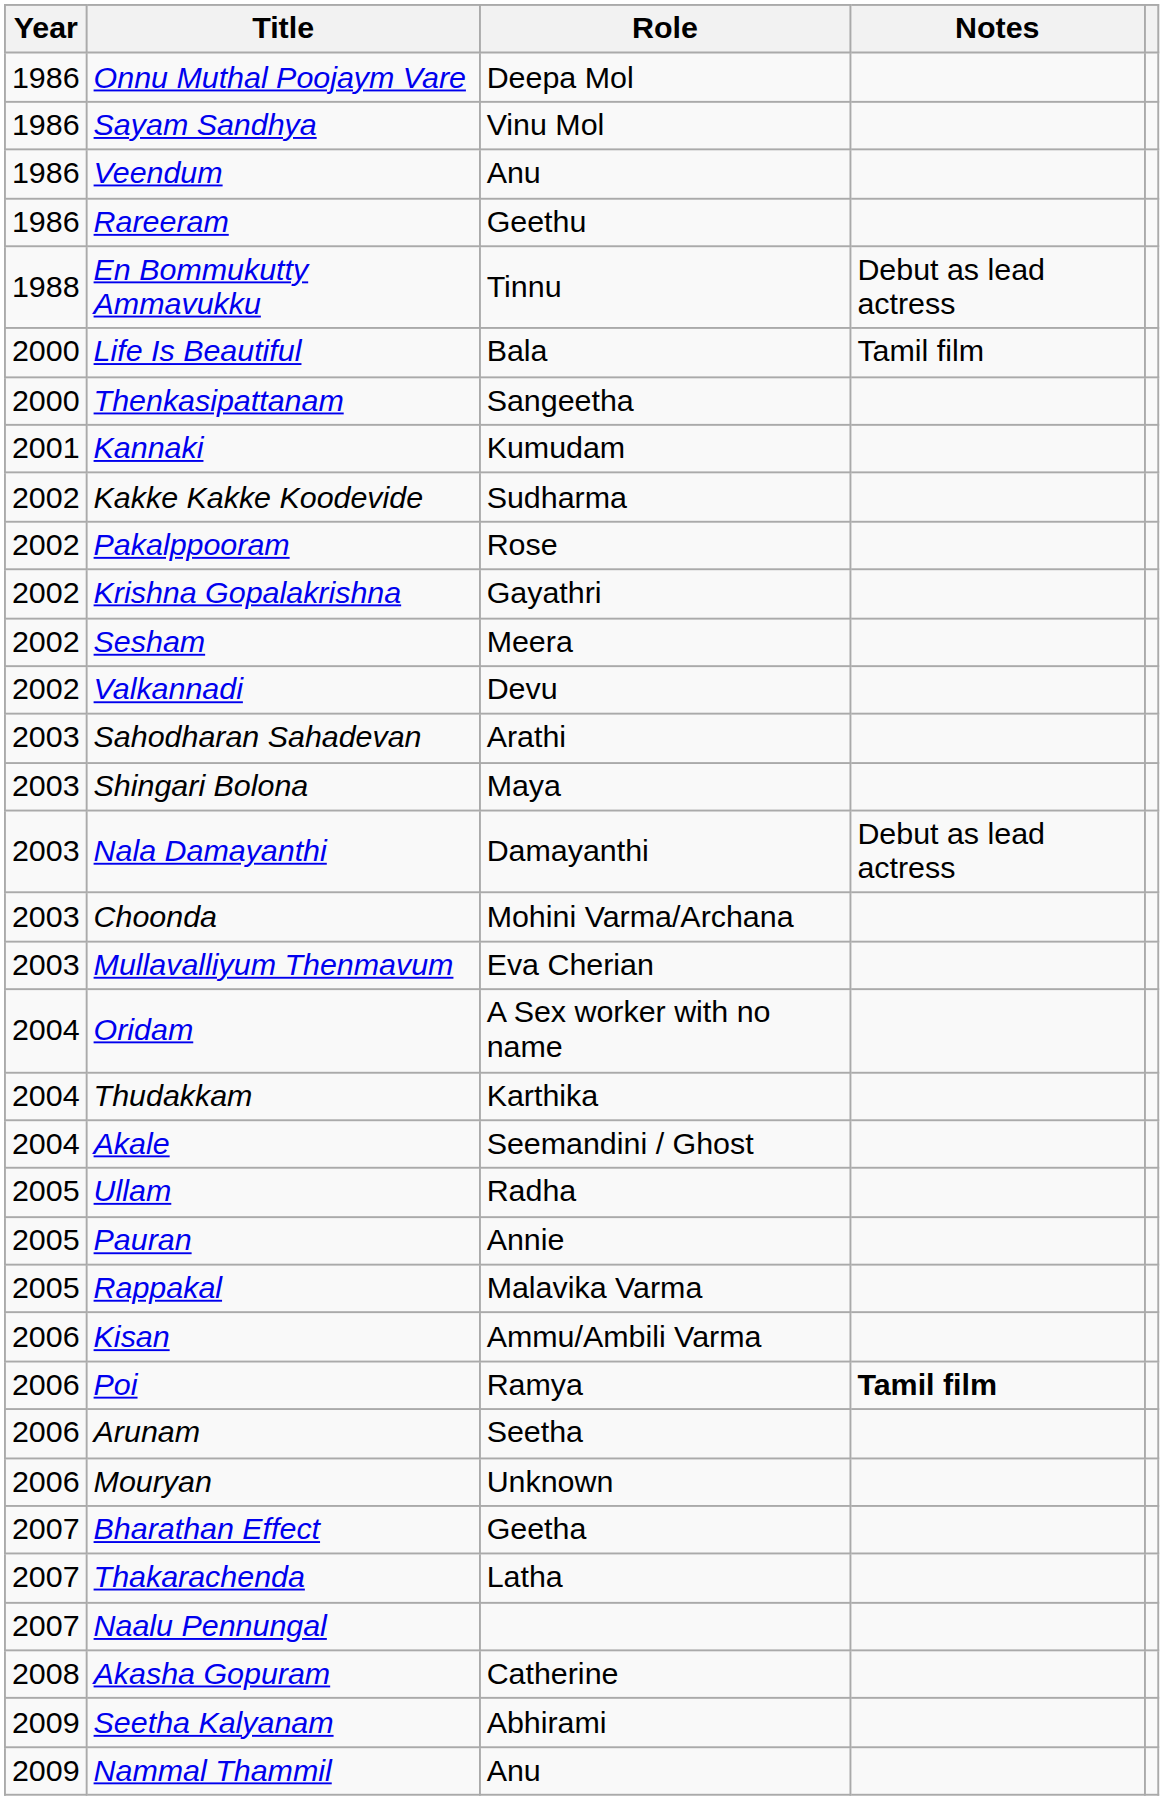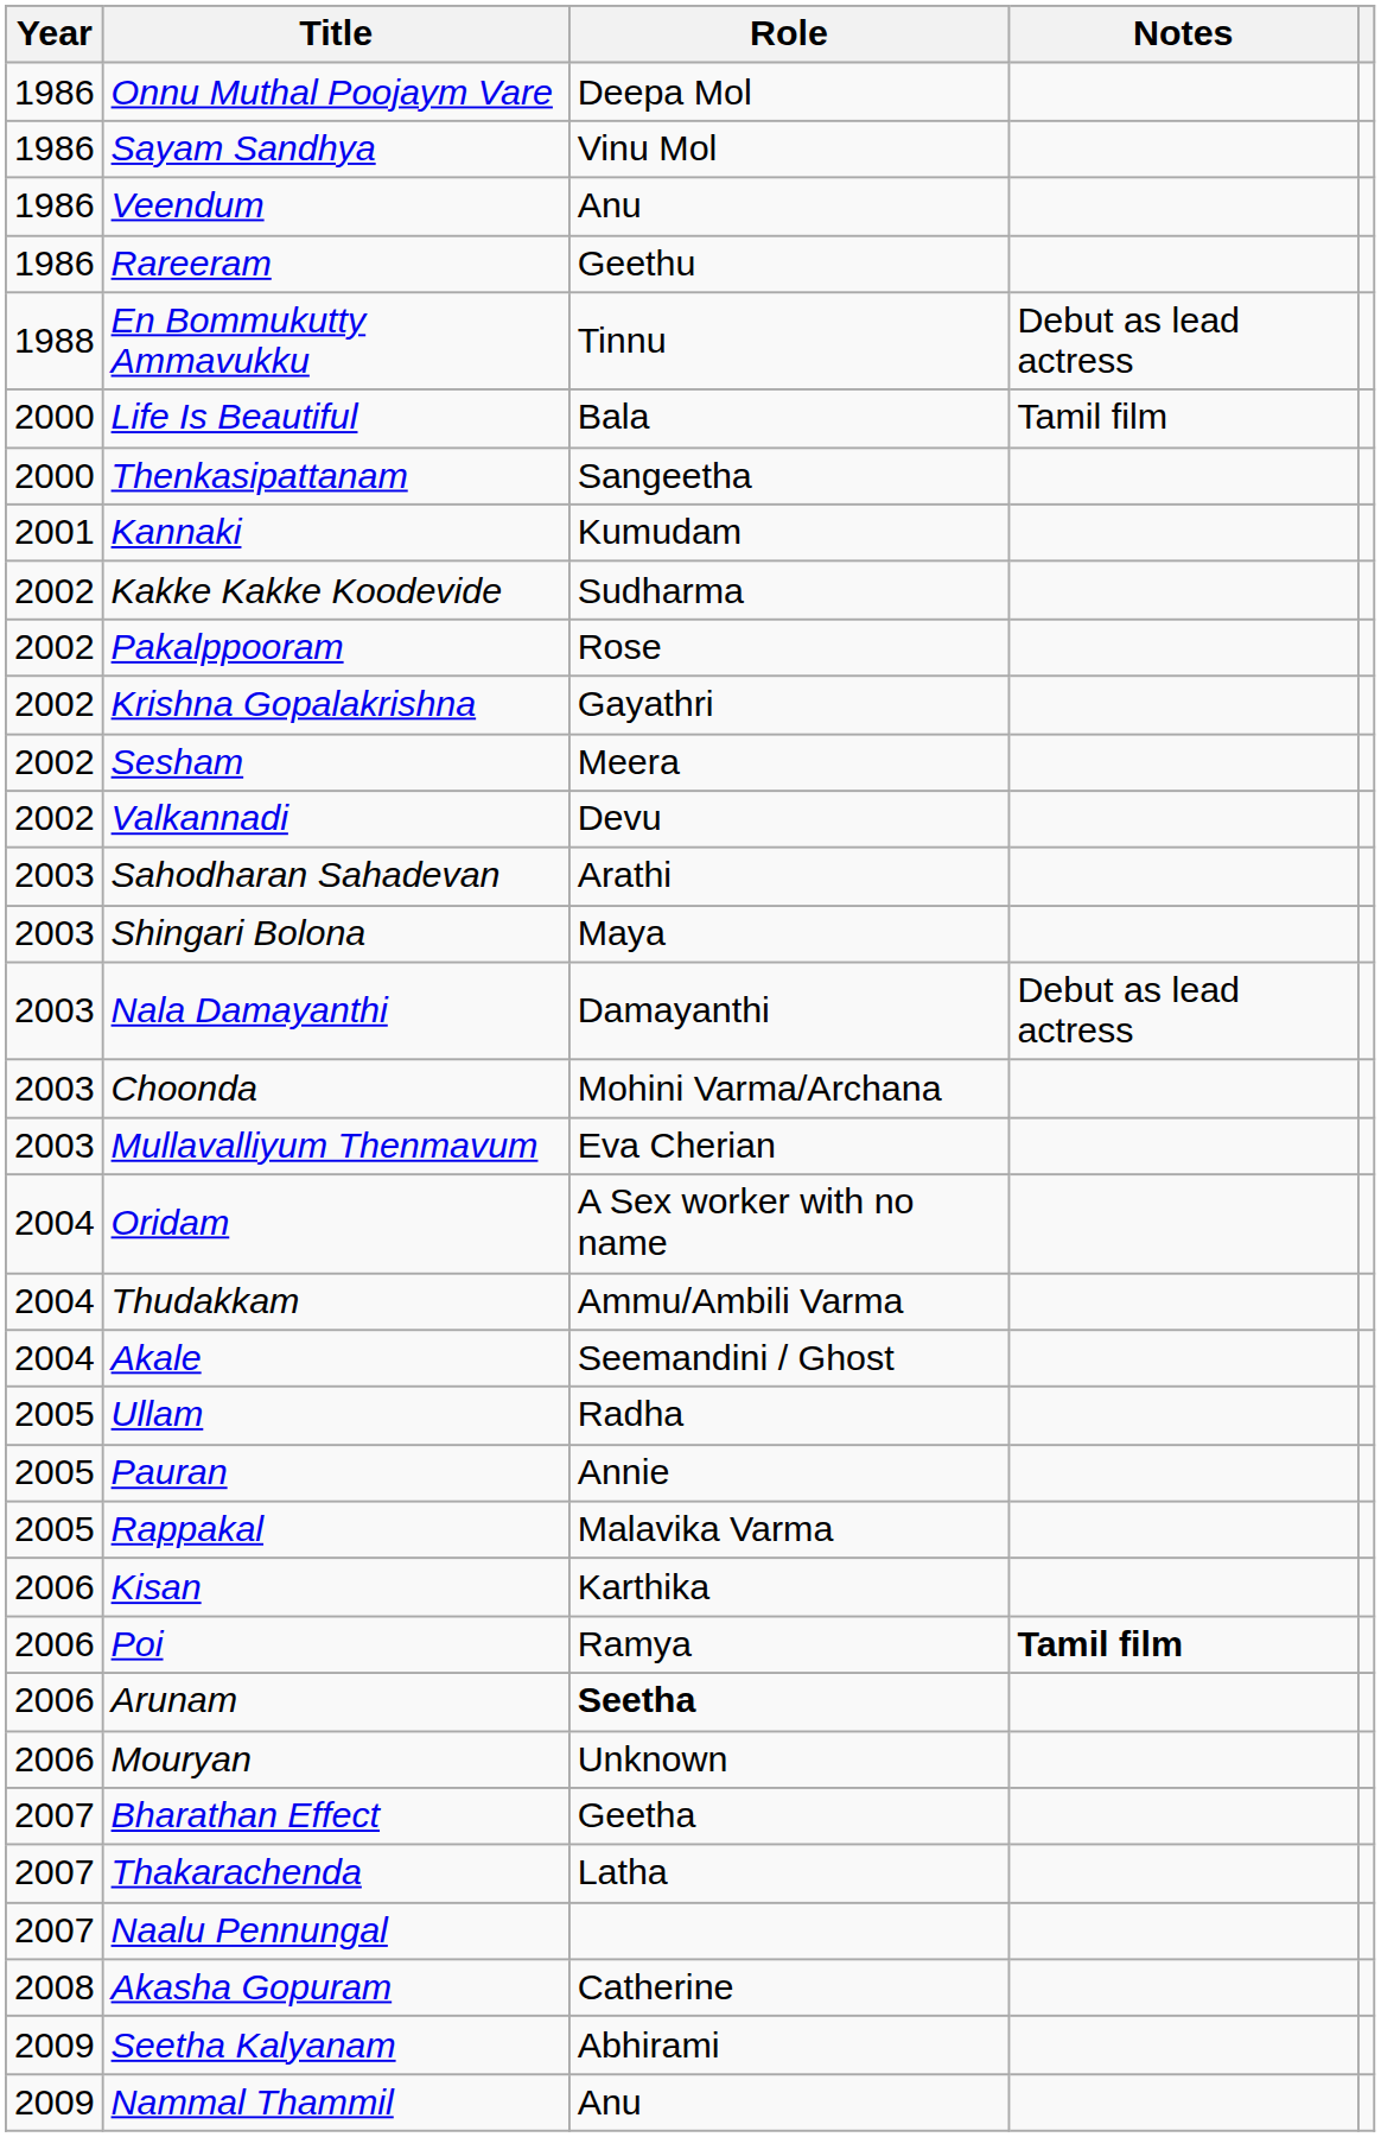Thudakkam | Role: Karthika -> Ammu/Ambili Varma
Kisan | Role: Ammu/Ambili Varma -> Karthika
Arunam | Role: normal -> bold
